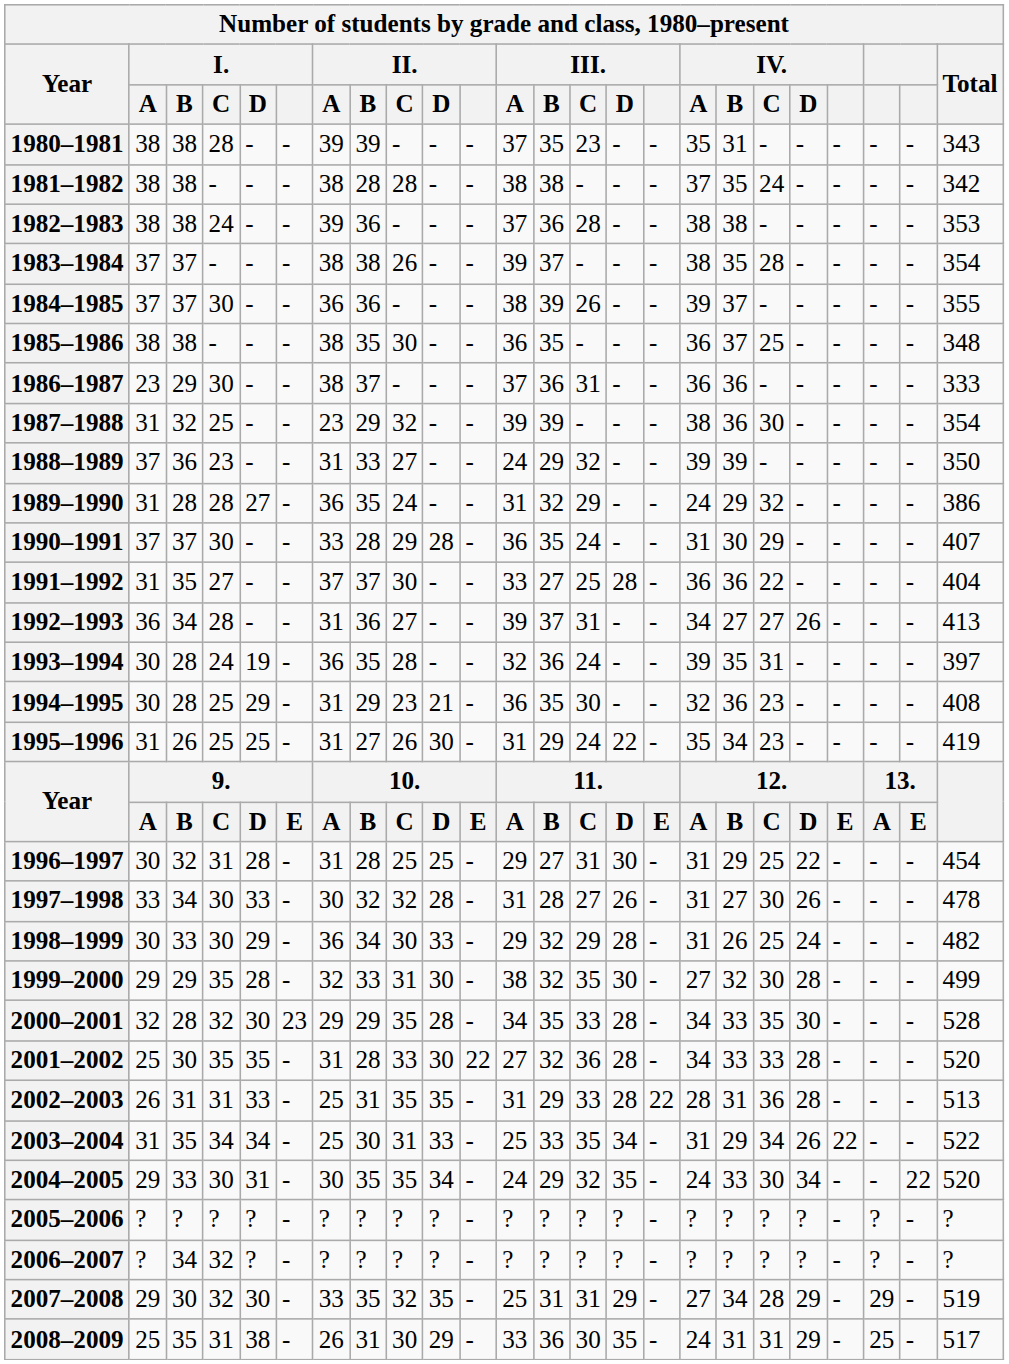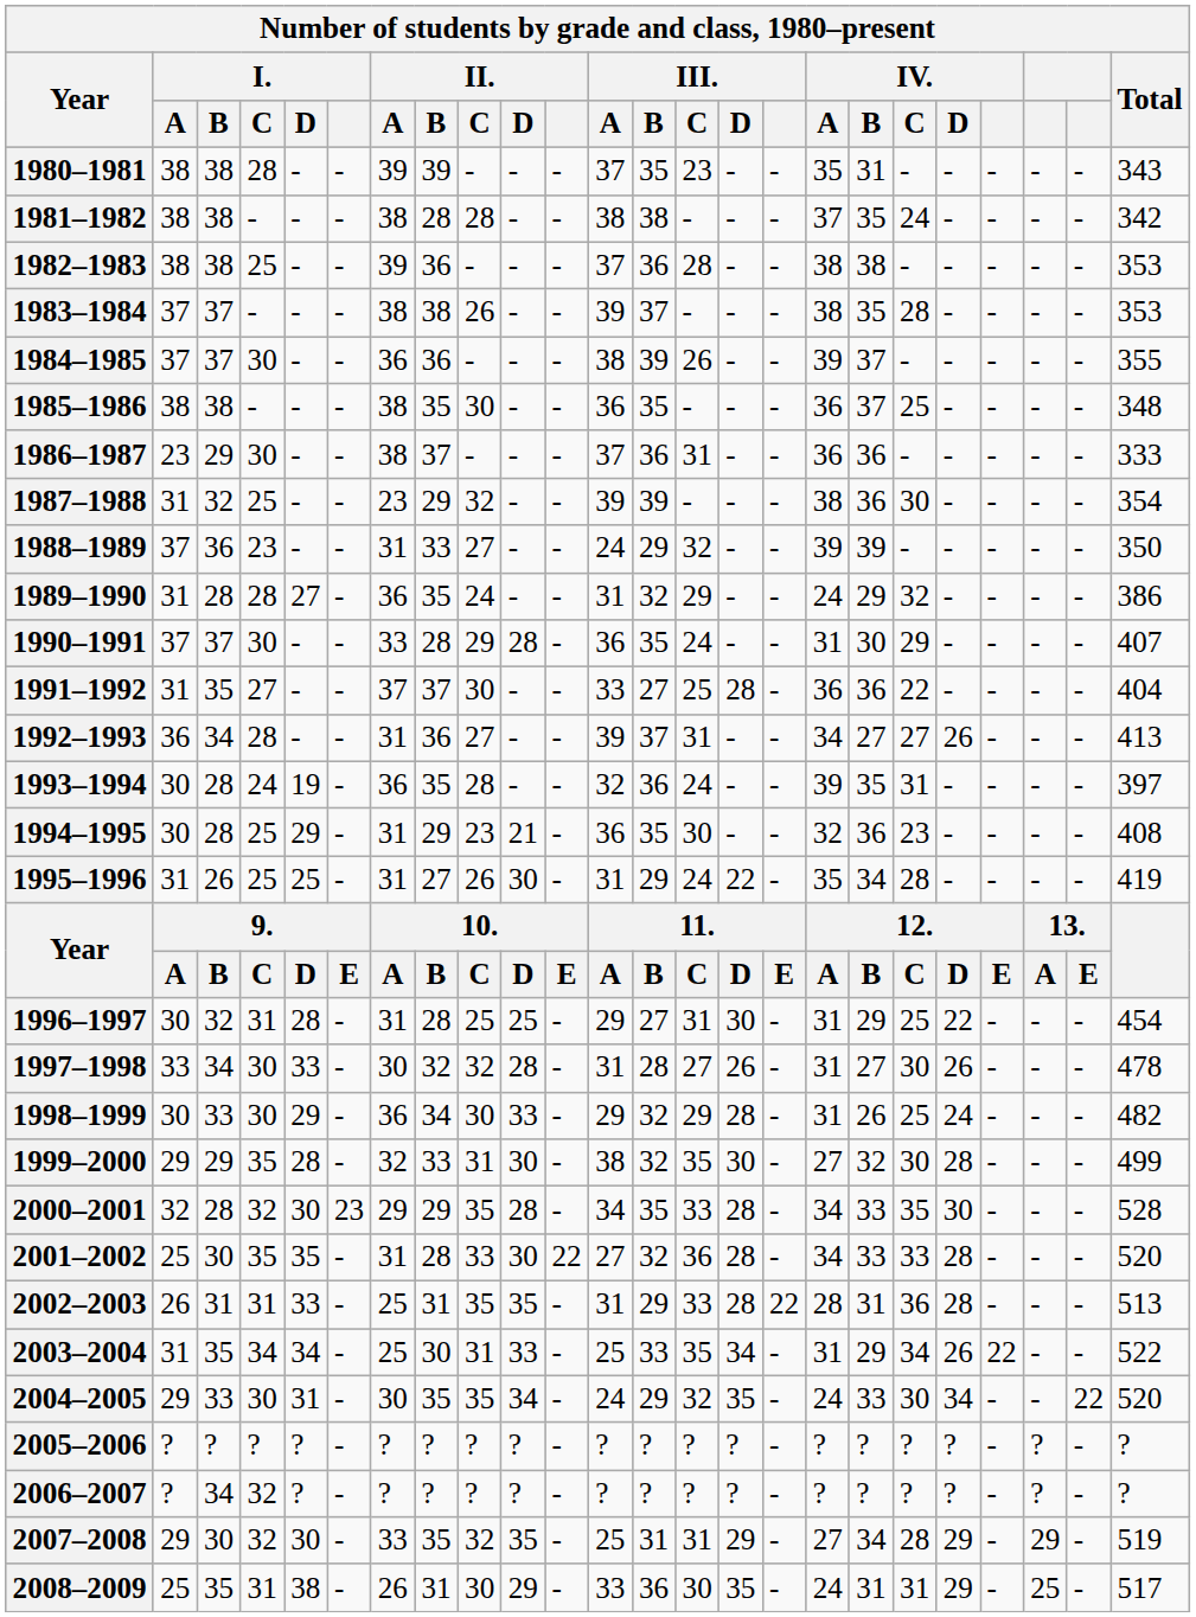1982–1983 | I. / C: 24 -> 25
1983–1984 | Total: 354 -> 353
1995–1996 | IV. / C: 23 -> 28
